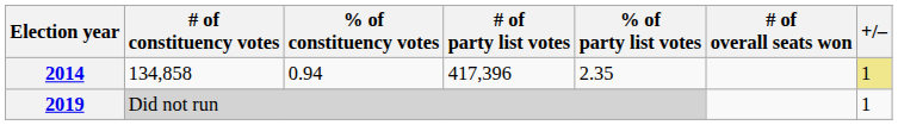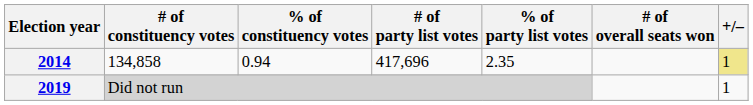2014 | # of party list votes: 417,396 -> 417,696
